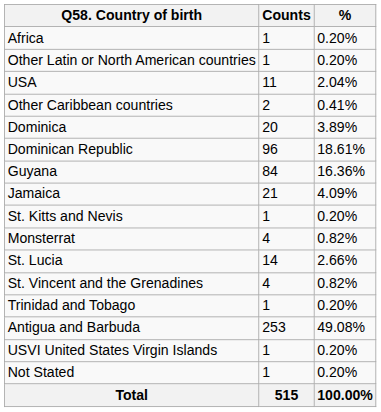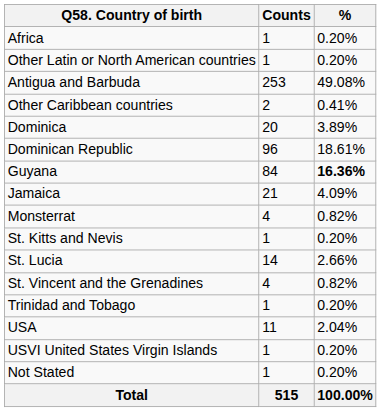rows swapped: Antigua and Barbuda <-> USA
Guyana | %: normal -> bold
rows swapped: Monsterrat <-> St. Kitts and Nevis
